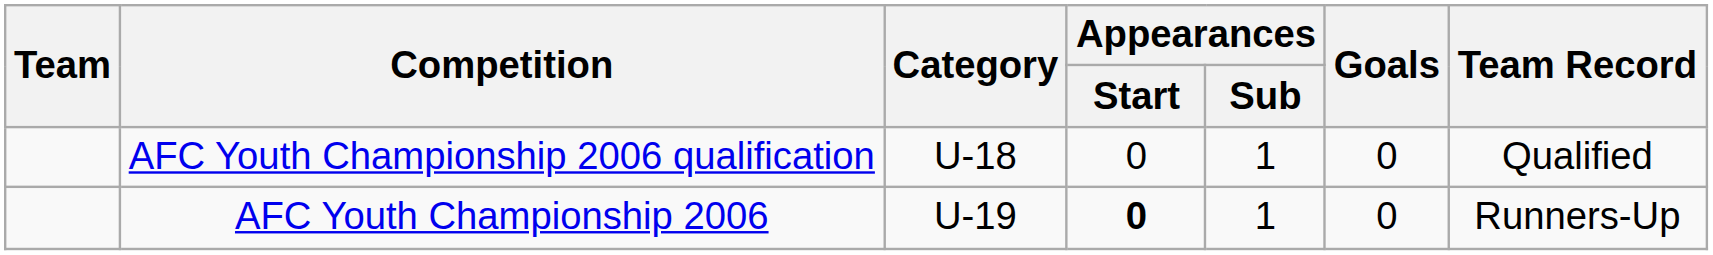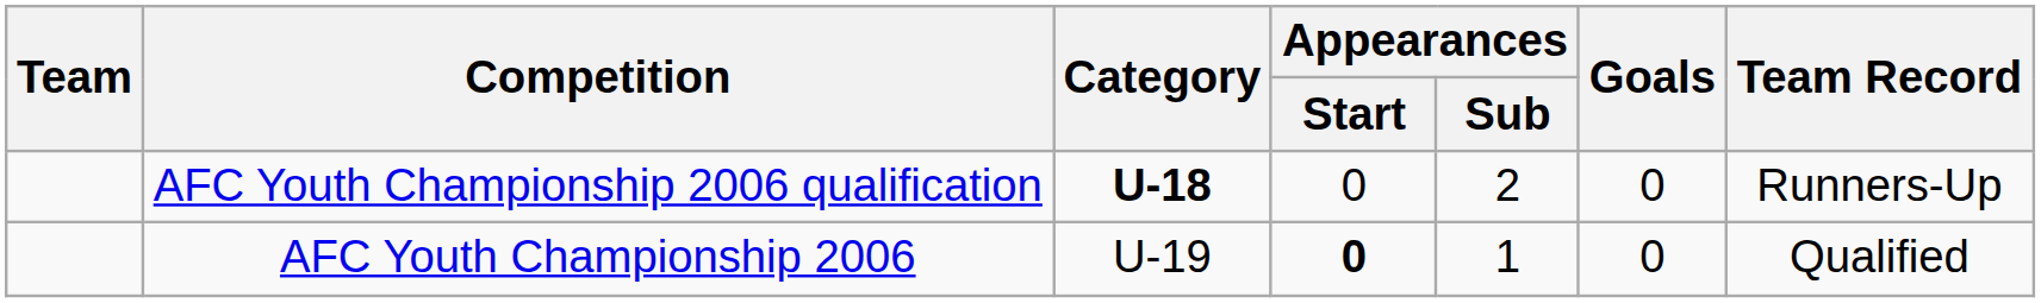AFC Youth Championship 2006 qualification | Category: normal -> bold
AFC Youth Championship 2006 qualification | Appearances / Sub: 1 -> 2
AFC Youth Championship 2006 qualification | Team Record: Qualified -> Runners-Up
AFC Youth Championship 2006 | Team Record: Runners-Up -> Qualified
